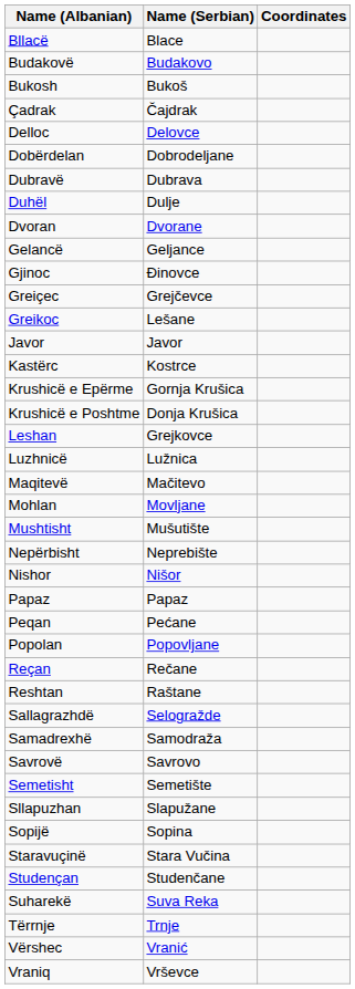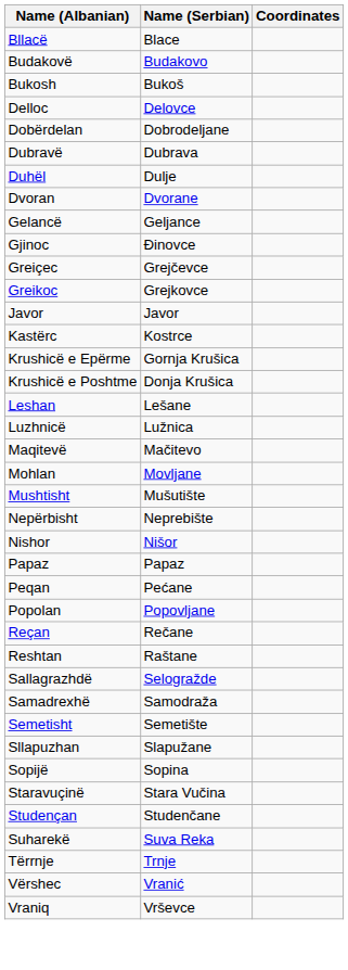- row: Çadrak | Čajdrak
Greikoc | Name (Serbian): Lešane -> Grejkovce
Leshan | Name (Serbian): Grejkovce -> Lešane
- row: Savrovë | Savrovo
